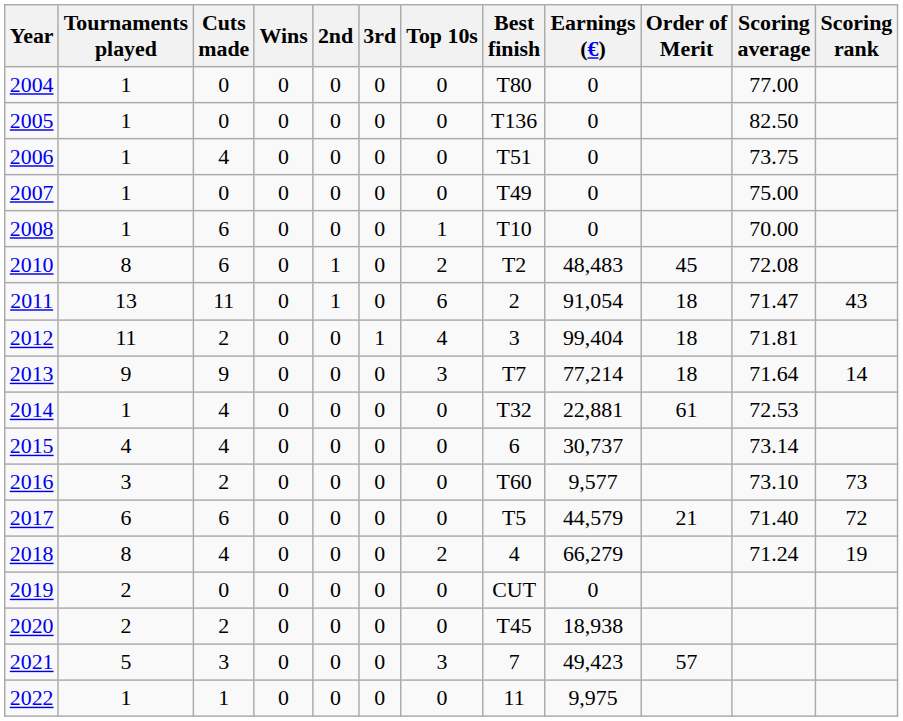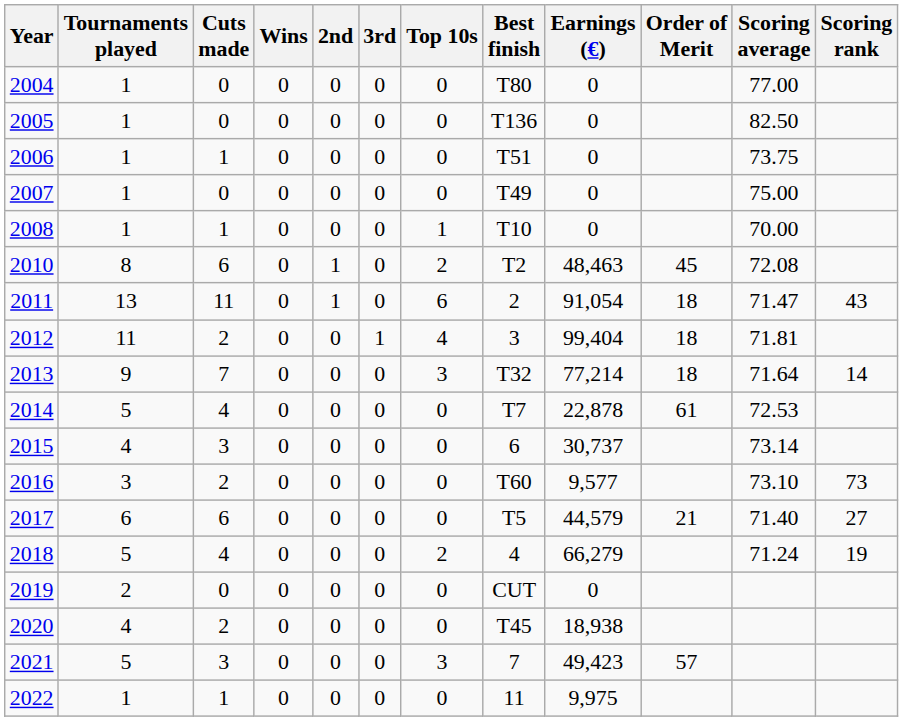2006 | Cuts made: 4 -> 1
2008 | Cuts made: 6 -> 1
2010 | Earnings (€): 48,483 -> 48,463
2013 | Cuts made: 9 -> 7
2013 | Best finish: T7 -> T32
2014 | Tournaments played: 1 -> 5
2014 | Best finish: T32 -> T7
2014 | Earnings (€): 22,881 -> 22,878
2015 | Cuts made: 4 -> 3
2017 | Scoring rank: 72 -> 27
2018 | Tournaments played: 8 -> 5
2020 | Tournaments played: 2 -> 4
